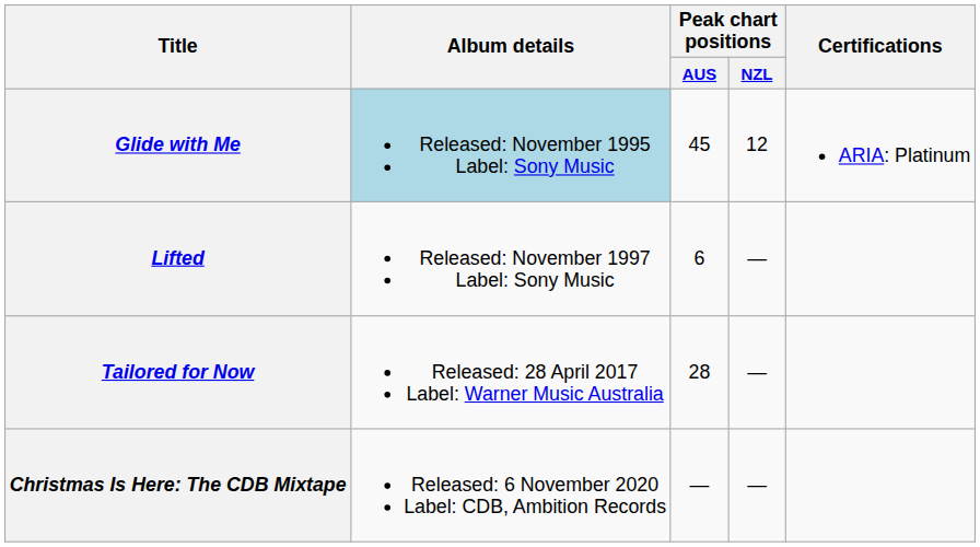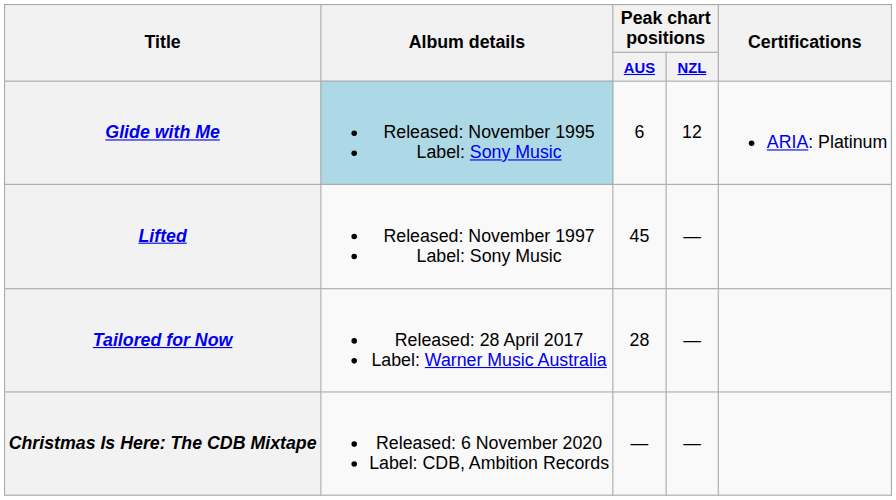Glide with Me | Peak chart positions / AUS: 45 -> 6
Lifted | Peak chart positions / AUS: 6 -> 45
